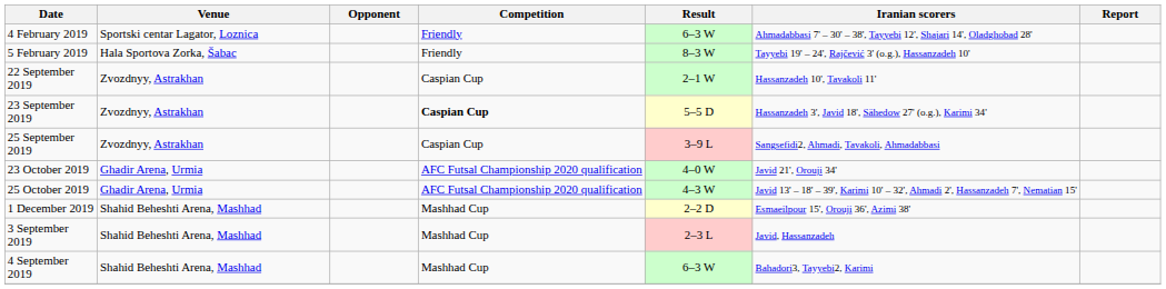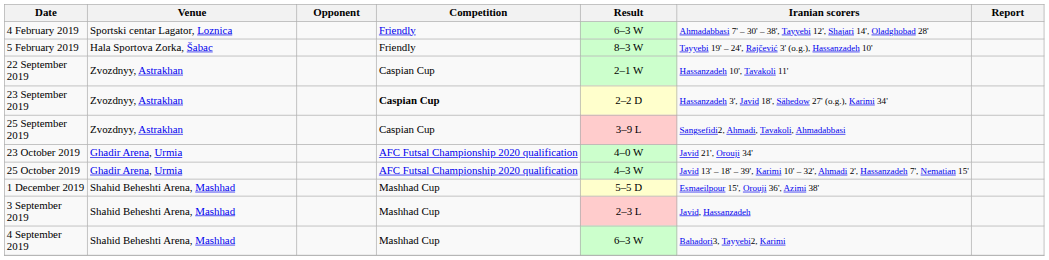23 September 2019 | Result: 5–5 D -> 2–2 D
1 December 2019 | Result: 2–2 D -> 5–5 D
